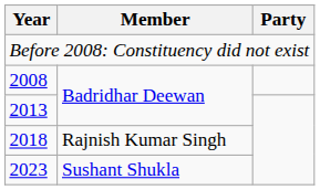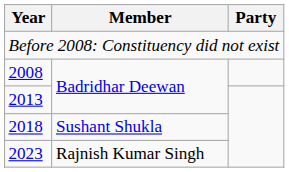2018 | Member: Rajnish Kumar Singh -> Sushant Shukla
2023 | Member: Sushant Shukla -> Rajnish Kumar Singh
